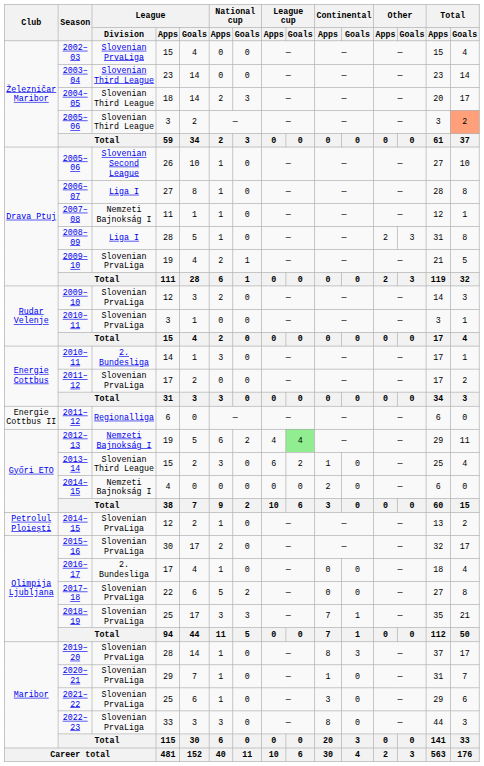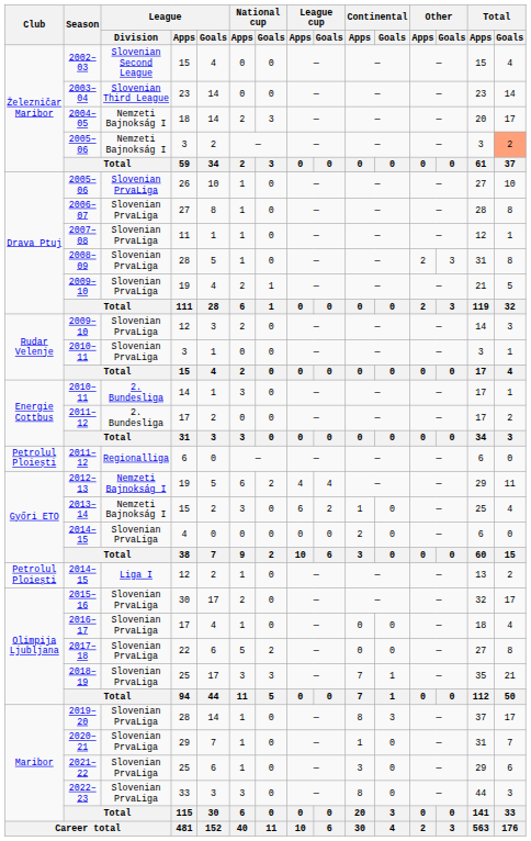2002–03 | League / Division: Slovenian PrvaLiga -> Slovenian Second League
2004–05 | League / Division: Slovenian Third League -> Nemzeti Bajnokság I
2005–06 / 3 | League / Division: Slovenian Third League -> Nemzeti Bajnokság I
2005–06 / 26 | League / Division: Slovenian Second League -> Slovenian PrvaLiga
2006–07 | League / Division: Liga I -> Slovenian PrvaLiga
2007–08 | League / Division: Nemzeti Bajnokság I -> Slovenian PrvaLiga
2008–09 | League / Division: Liga I -> Slovenian PrvaLiga
2011–12 / 17 | League / Division: Slovenian PrvaLiga -> 2. Bundesliga
2011–12 / 6 | Club: Energie Cottbus II -> Petrolul Ploiești
2012–13 | League cup / Goals: lightgreen background -> no background
2013–14 | League / Division: Slovenian Third League -> Nemzeti Bajnokság I
2014–15 / 4 | League / Division: Nemzeti Bajnokság I -> Slovenian PrvaLiga
2014–15 / 12 | League / Division: Slovenian PrvaLiga -> Liga I
2016–17 | League / Division: 2. Bundesliga -> Slovenian PrvaLiga
